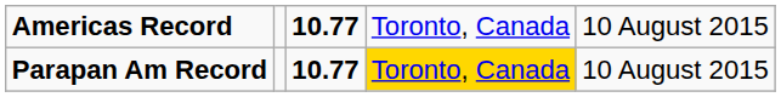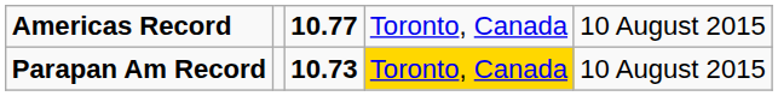Parapan Am Record | column 3: 10.77 -> 10.73
